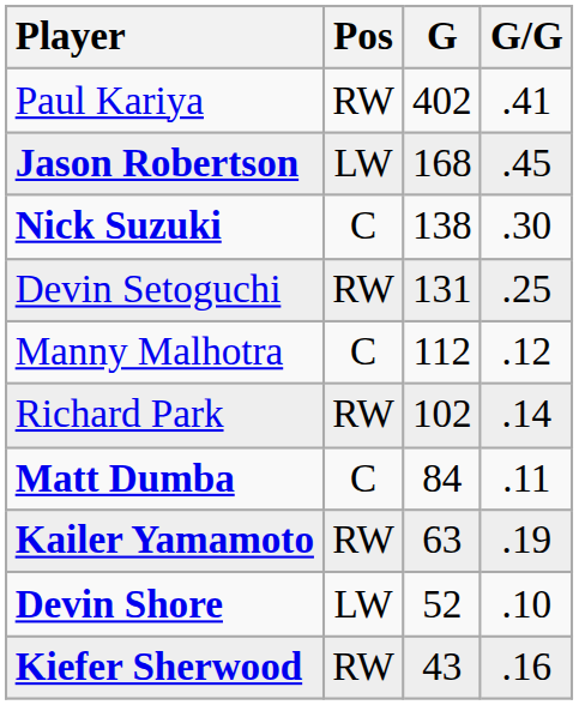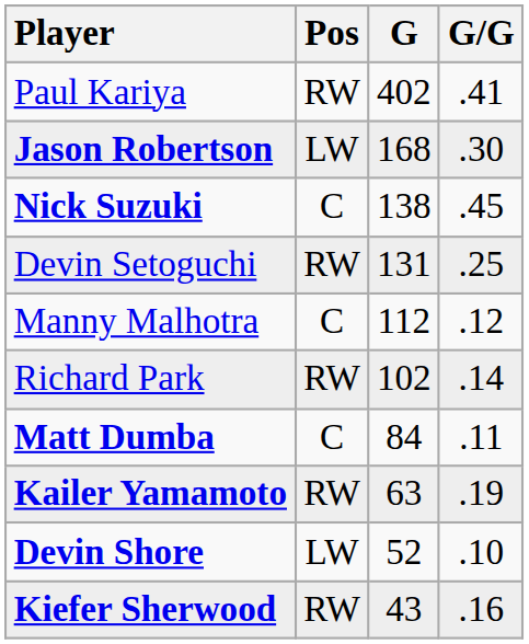Jason Robertson | G/G: .45 -> .30
Nick Suzuki | G/G: .30 -> .45
